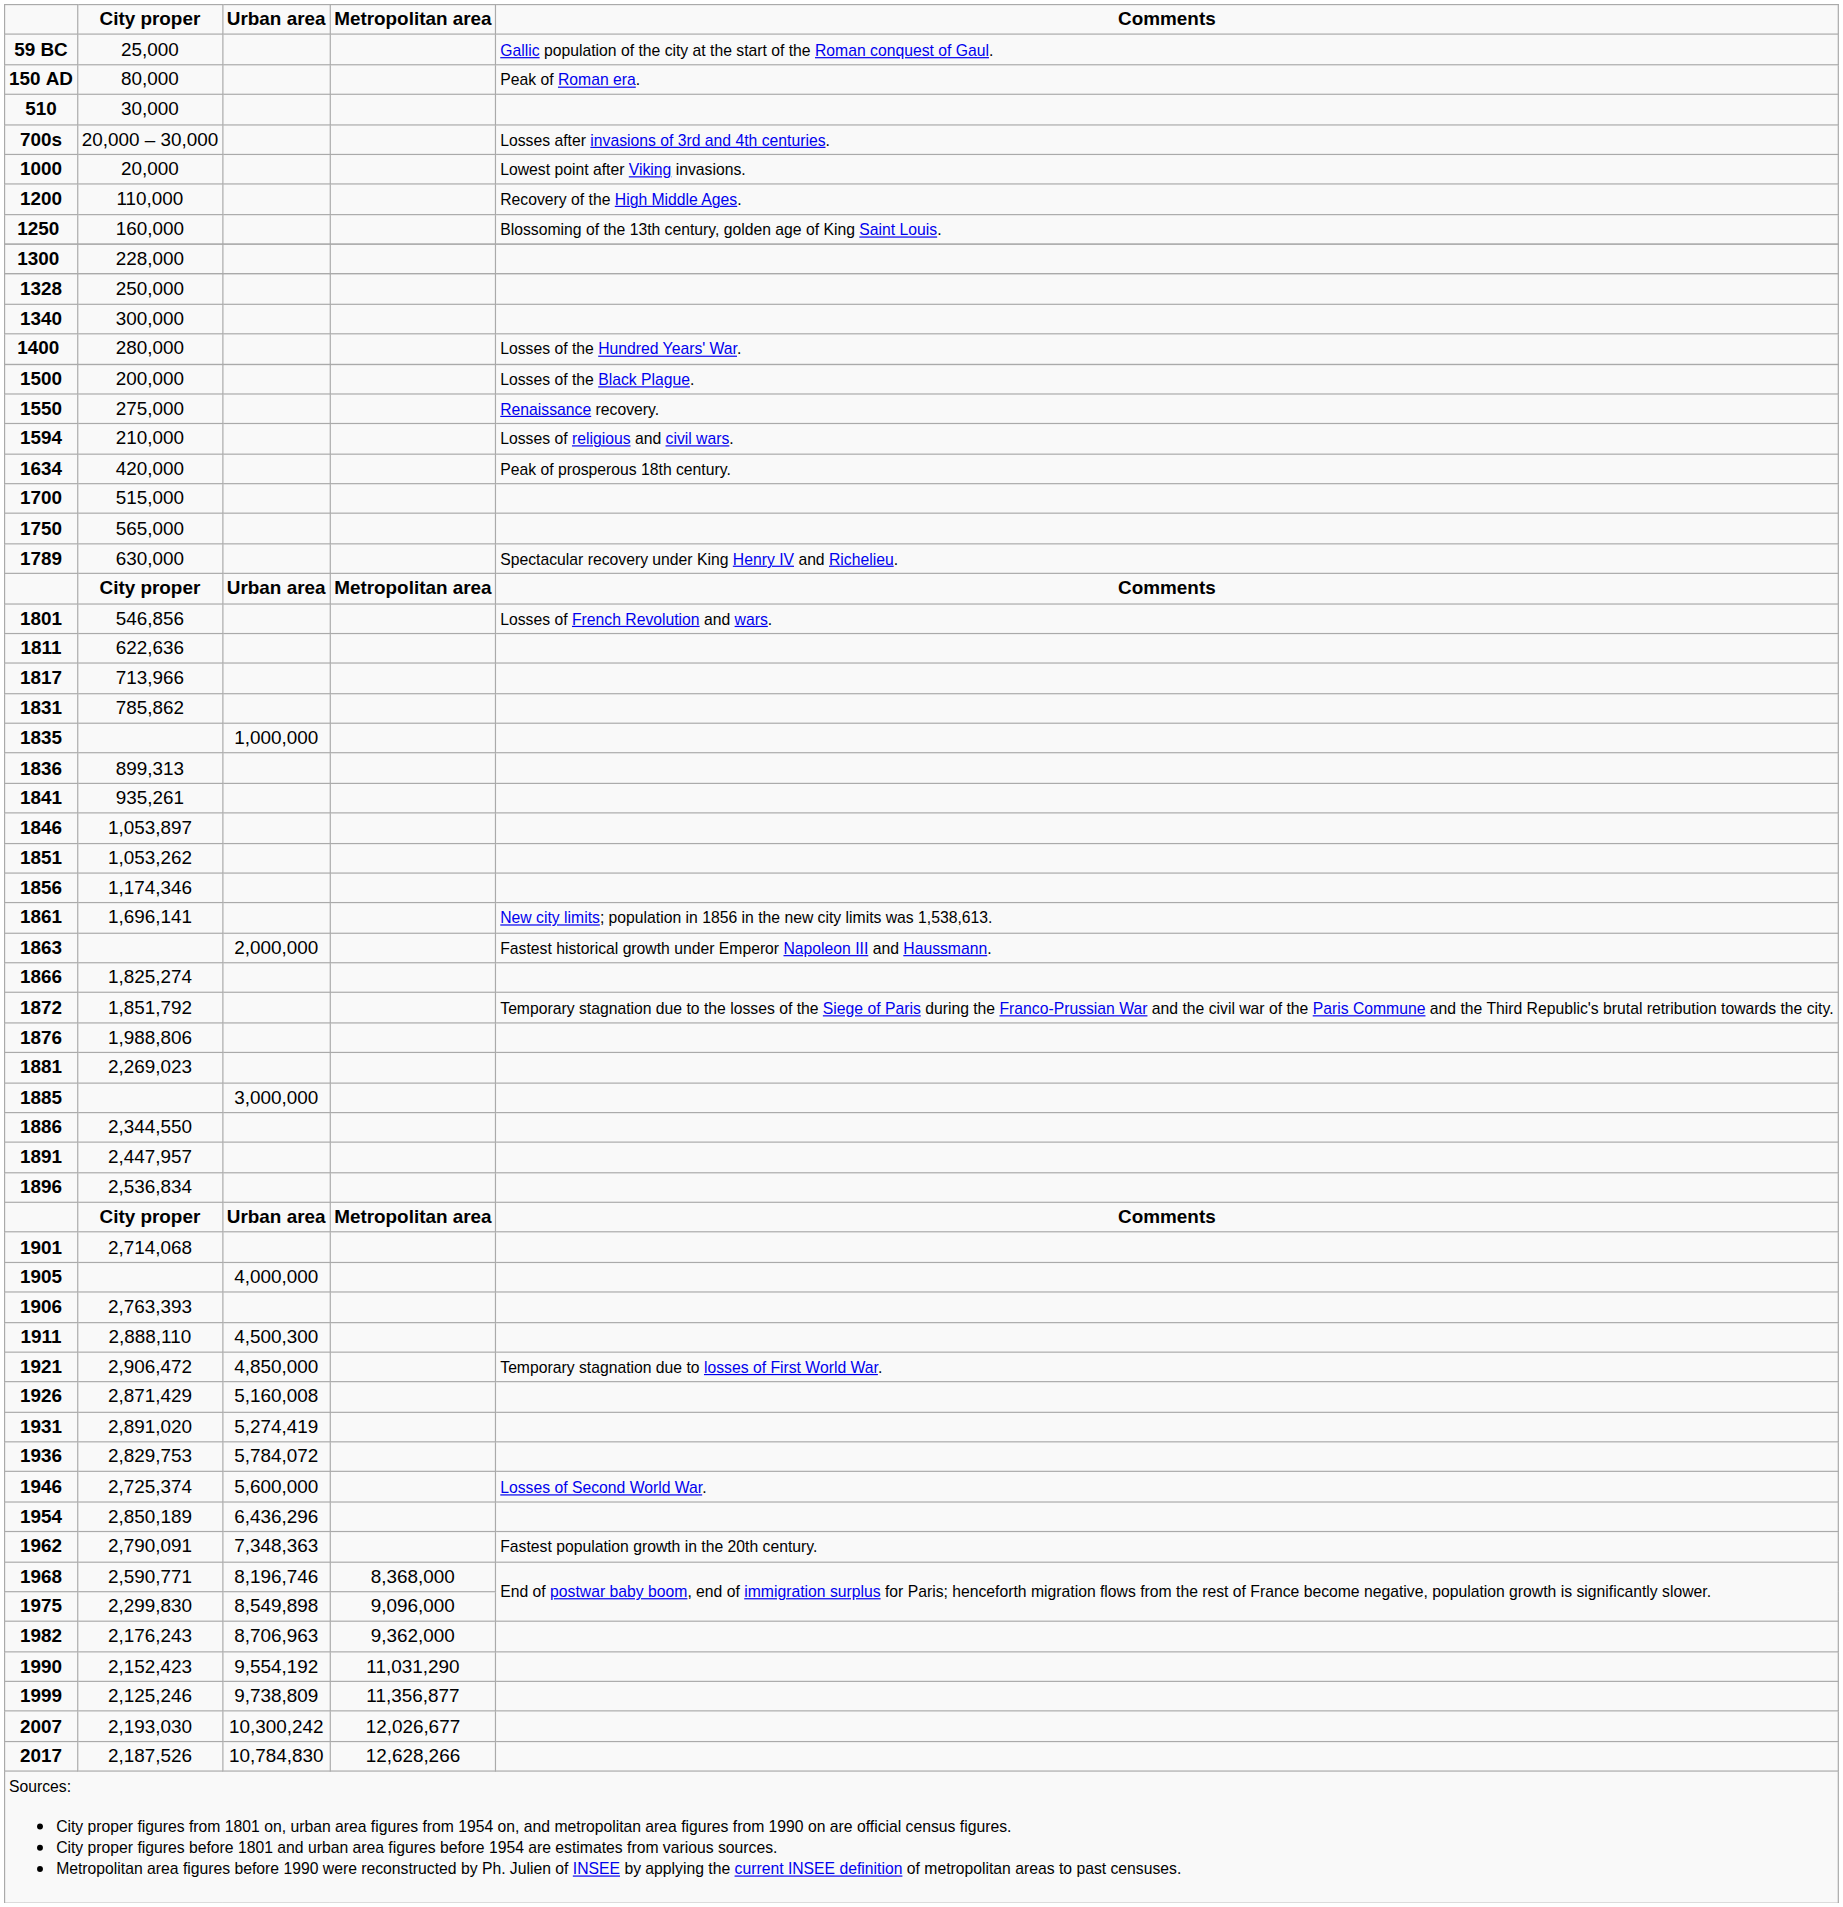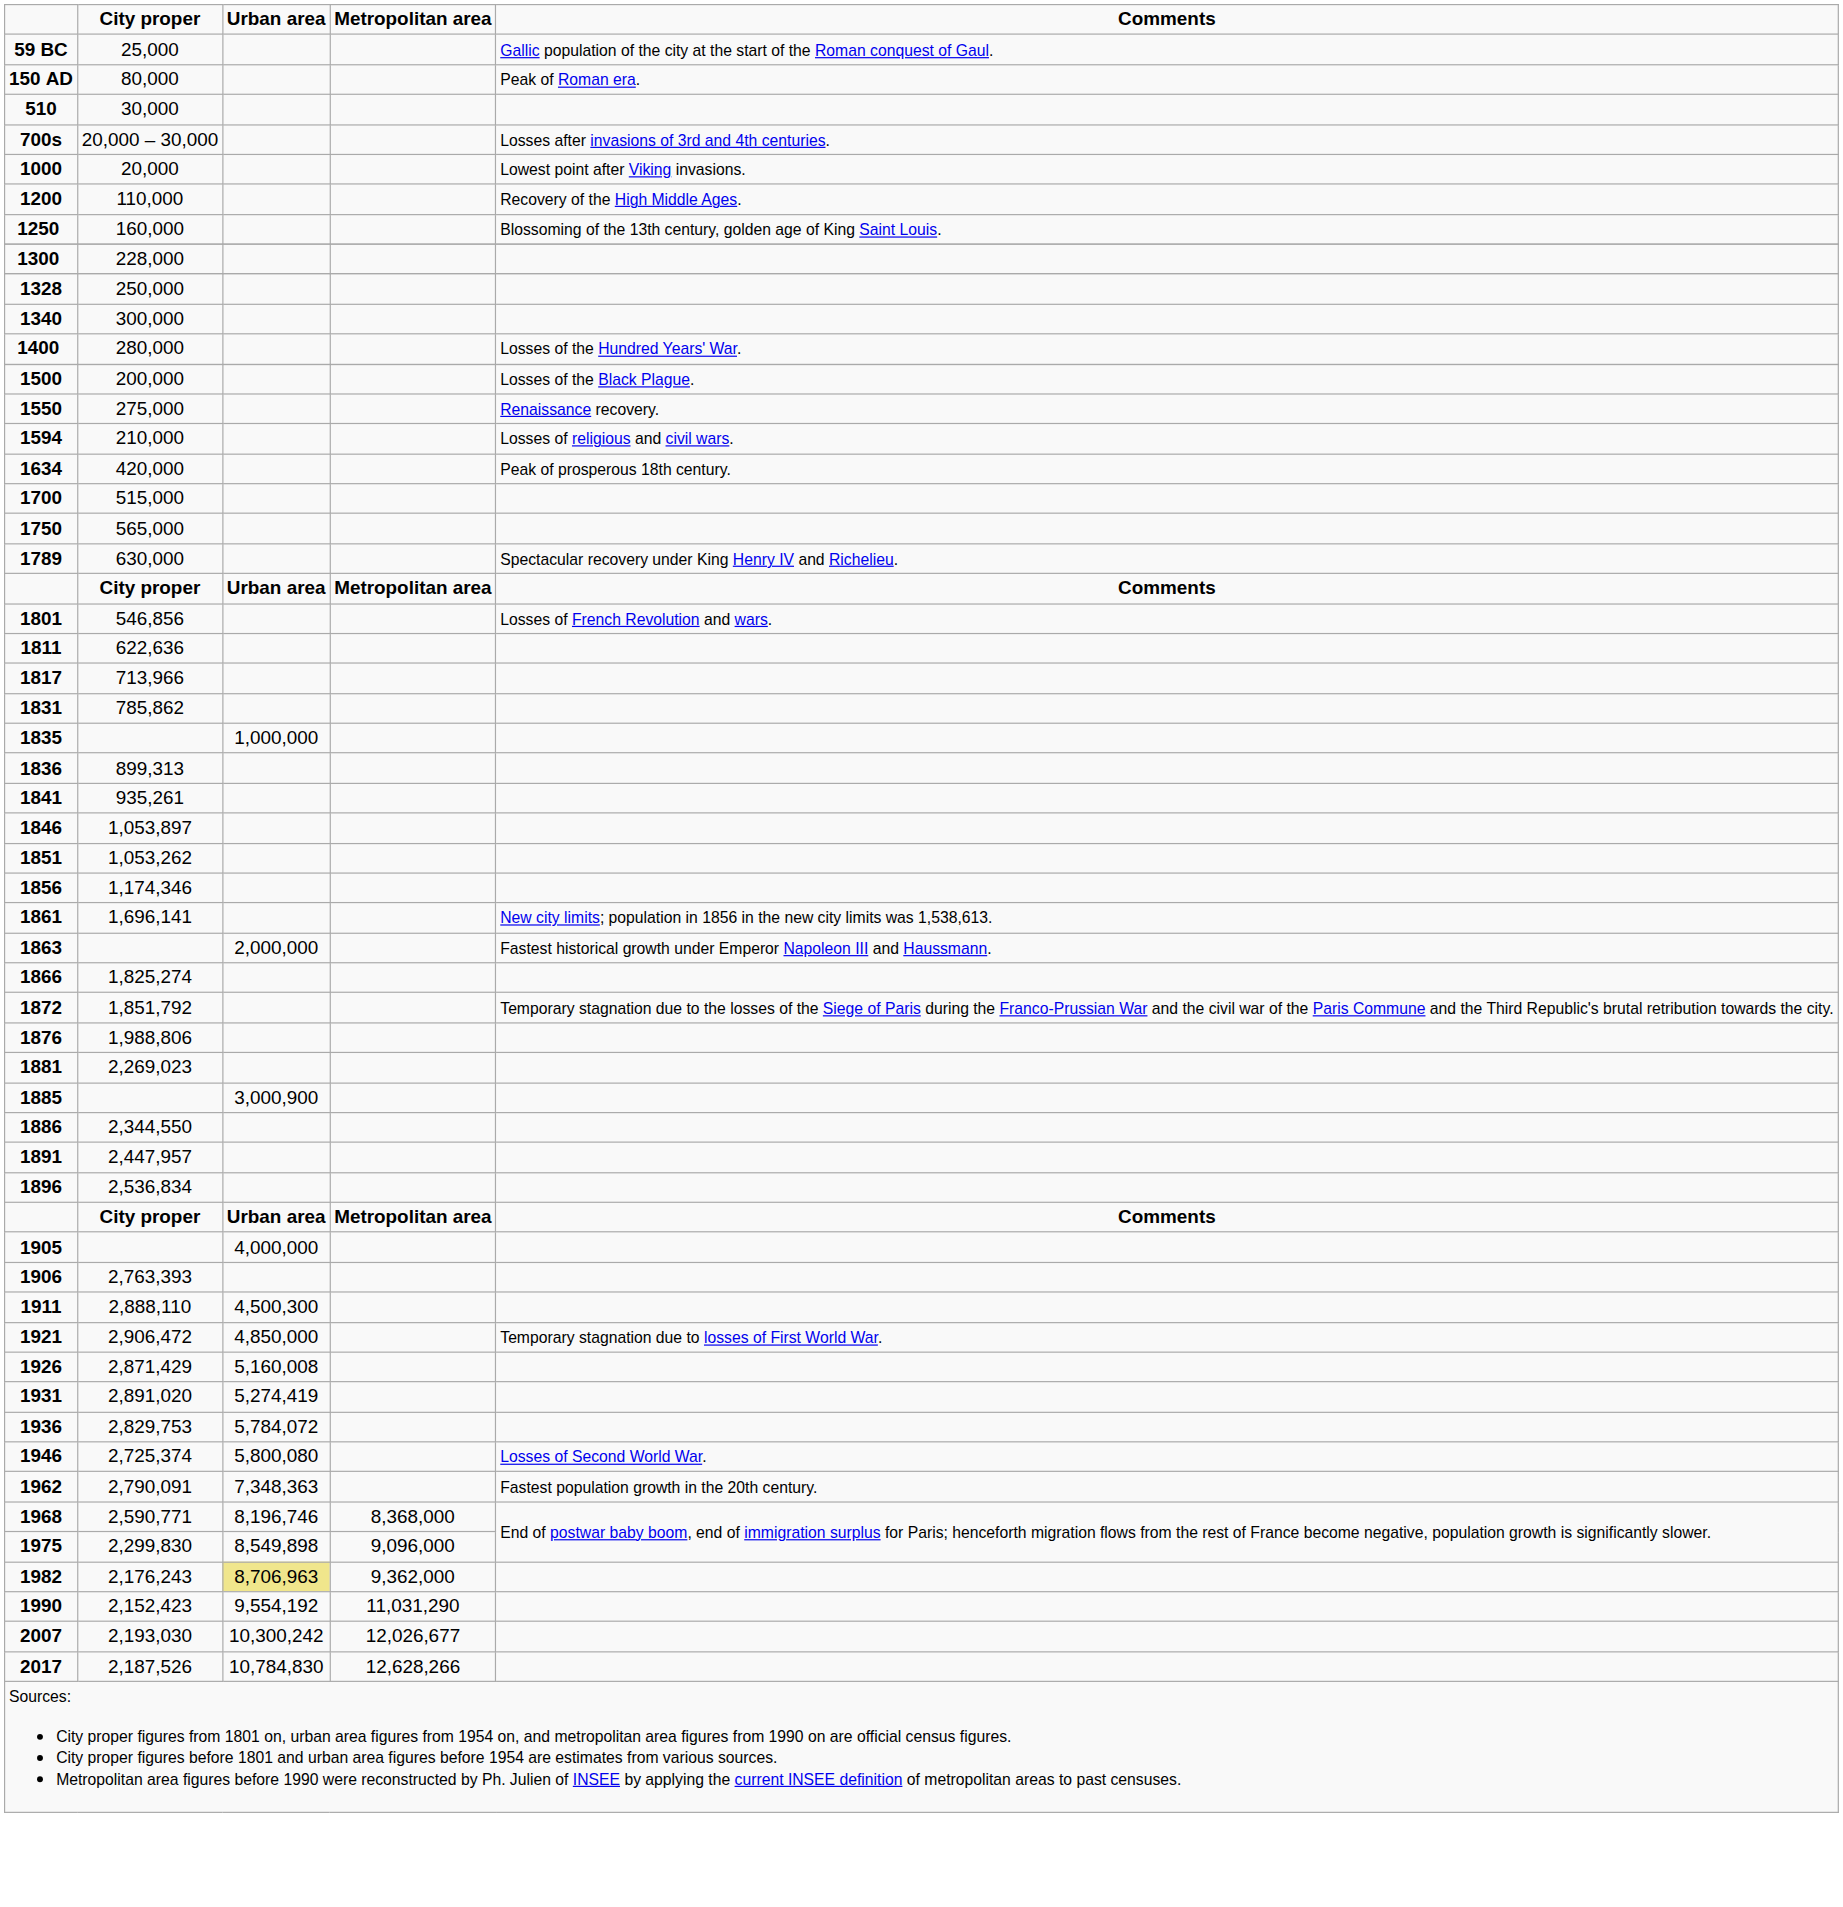1885 | Urban area: 3,000,000 -> 3,000,900
- row: 1901 | 2,714,068
1946 | Urban area: 5,600,000 -> 5,800,080
- row: 1954 | 2,850,189 | 6,436,296
1982 | Urban area: no background -> khaki background
- row: 1999 | 2,125,246 | 9,738,809 | 11,356,877
